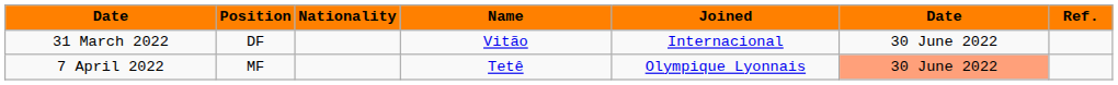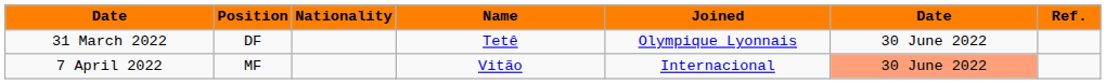31 March 2022 | Name: Vitão -> Tetê
31 March 2022 | Joined: Internacional -> Olympique Lyonnais
7 April 2022 | Name: Tetê -> Vitão
7 April 2022 | Joined: Olympique Lyonnais -> Internacional
